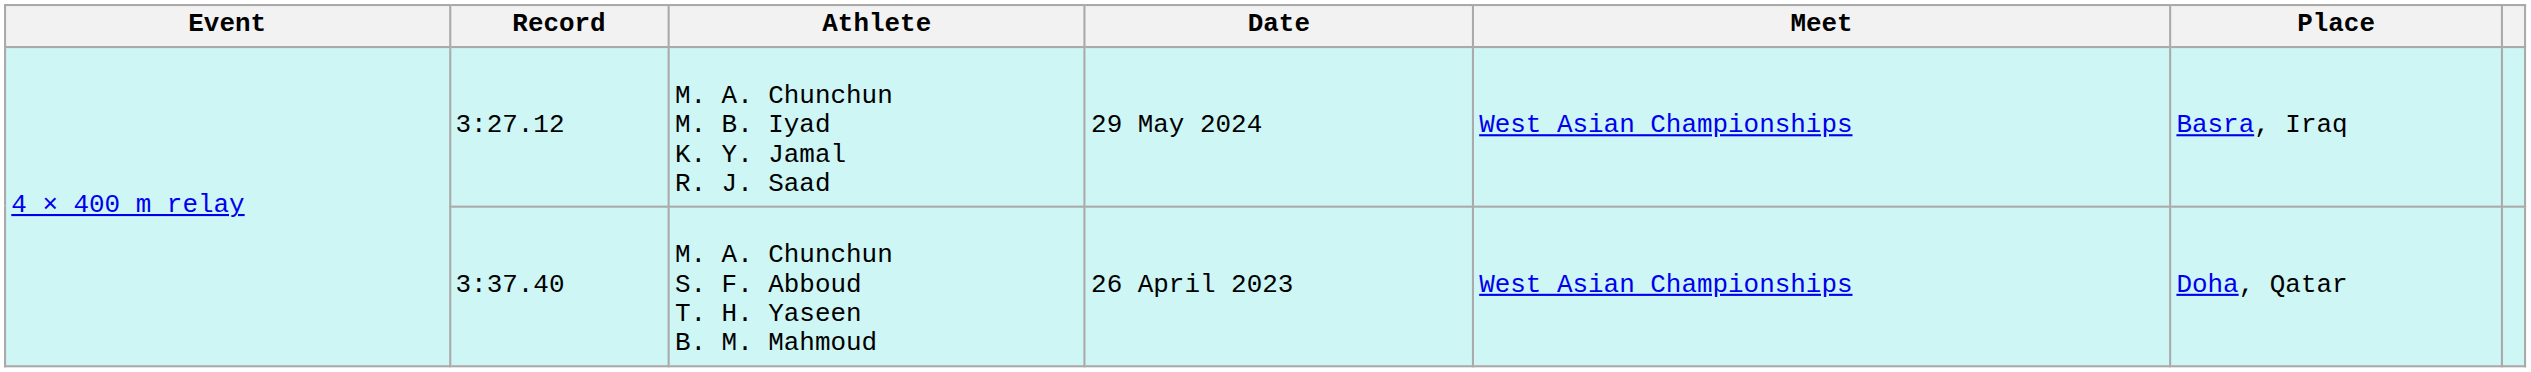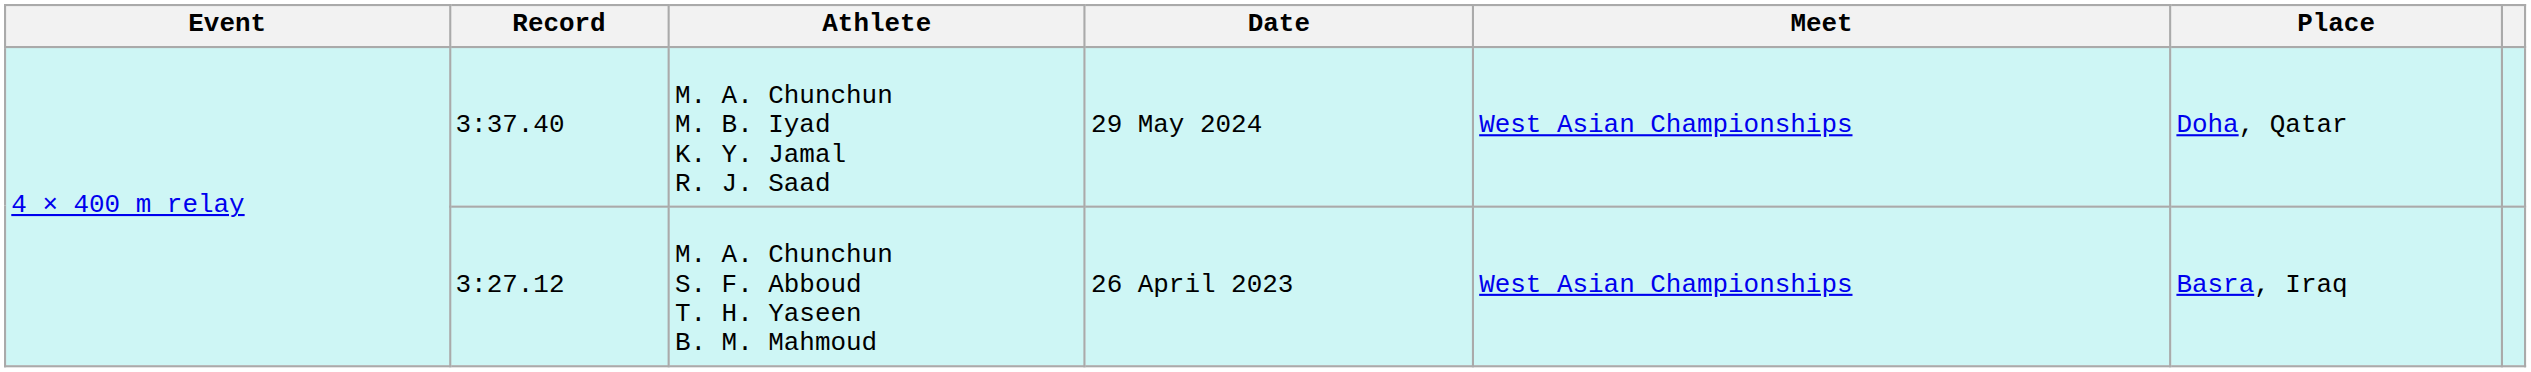M. A. Chunchun M. B. Iyad K. Y. Jamal R. J. Saad | Record: 3:27.12 -> 3:37.40
M. A. Chunchun M. B. Iyad K. Y. Jamal R. J. Saad | Place: Basra, Iraq -> Doha, Qatar
M. A. Chunchun S. F. Abboud T. H. Yaseen B. M. Mahmoud | Record: 3:37.40 -> 3:27.12
M. A. Chunchun S. F. Abboud T. H. Yaseen B. M. Mahmoud | Place: Doha, Qatar -> Basra, Iraq
